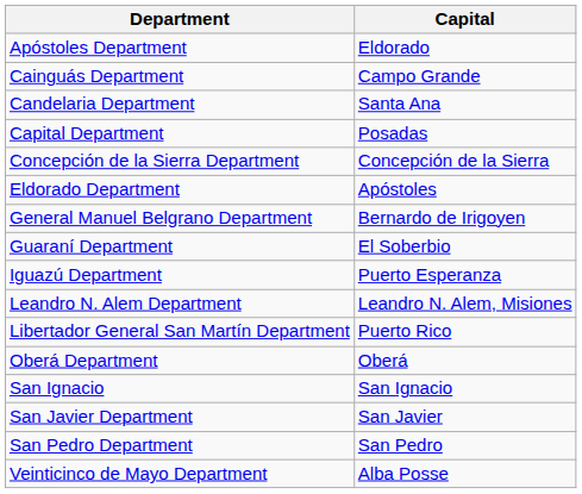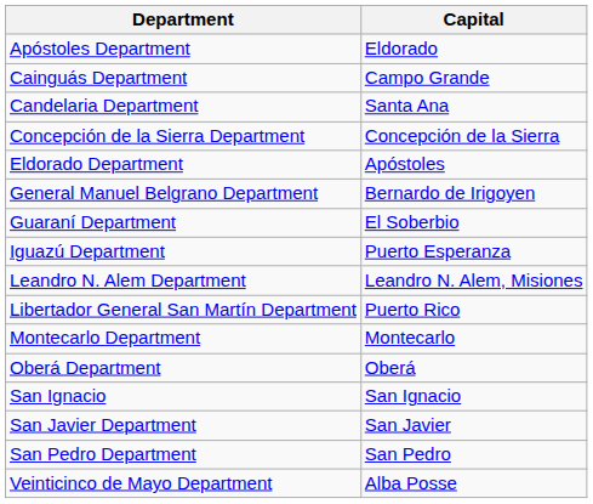- row: Capital Department | Posadas
+ row: Montecarlo Department | Montecarlo
